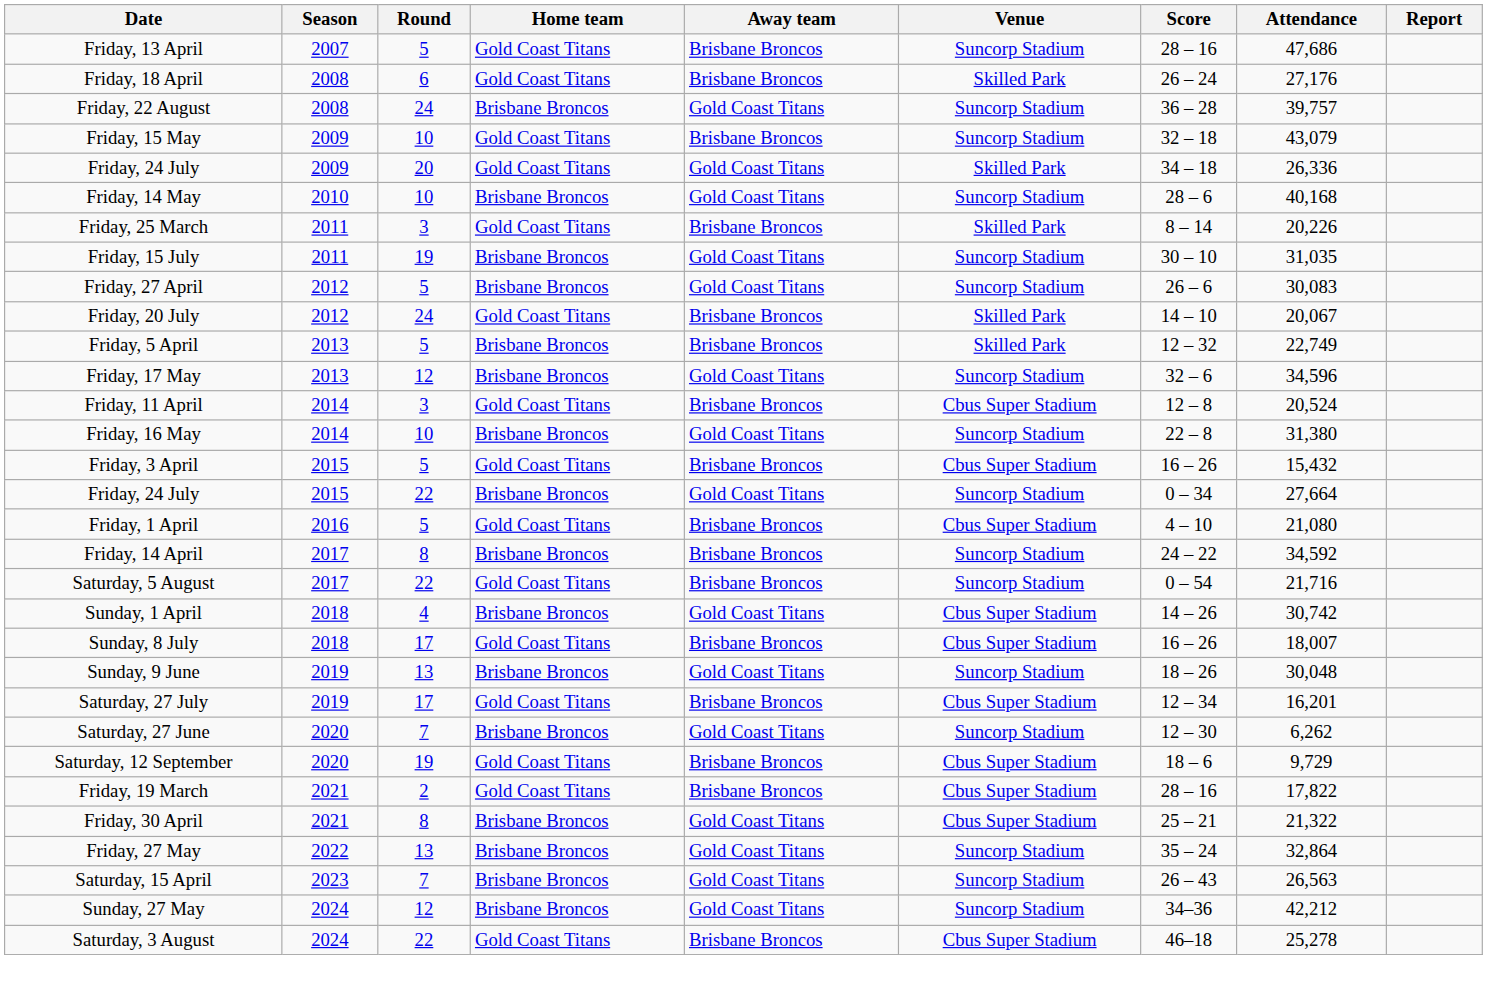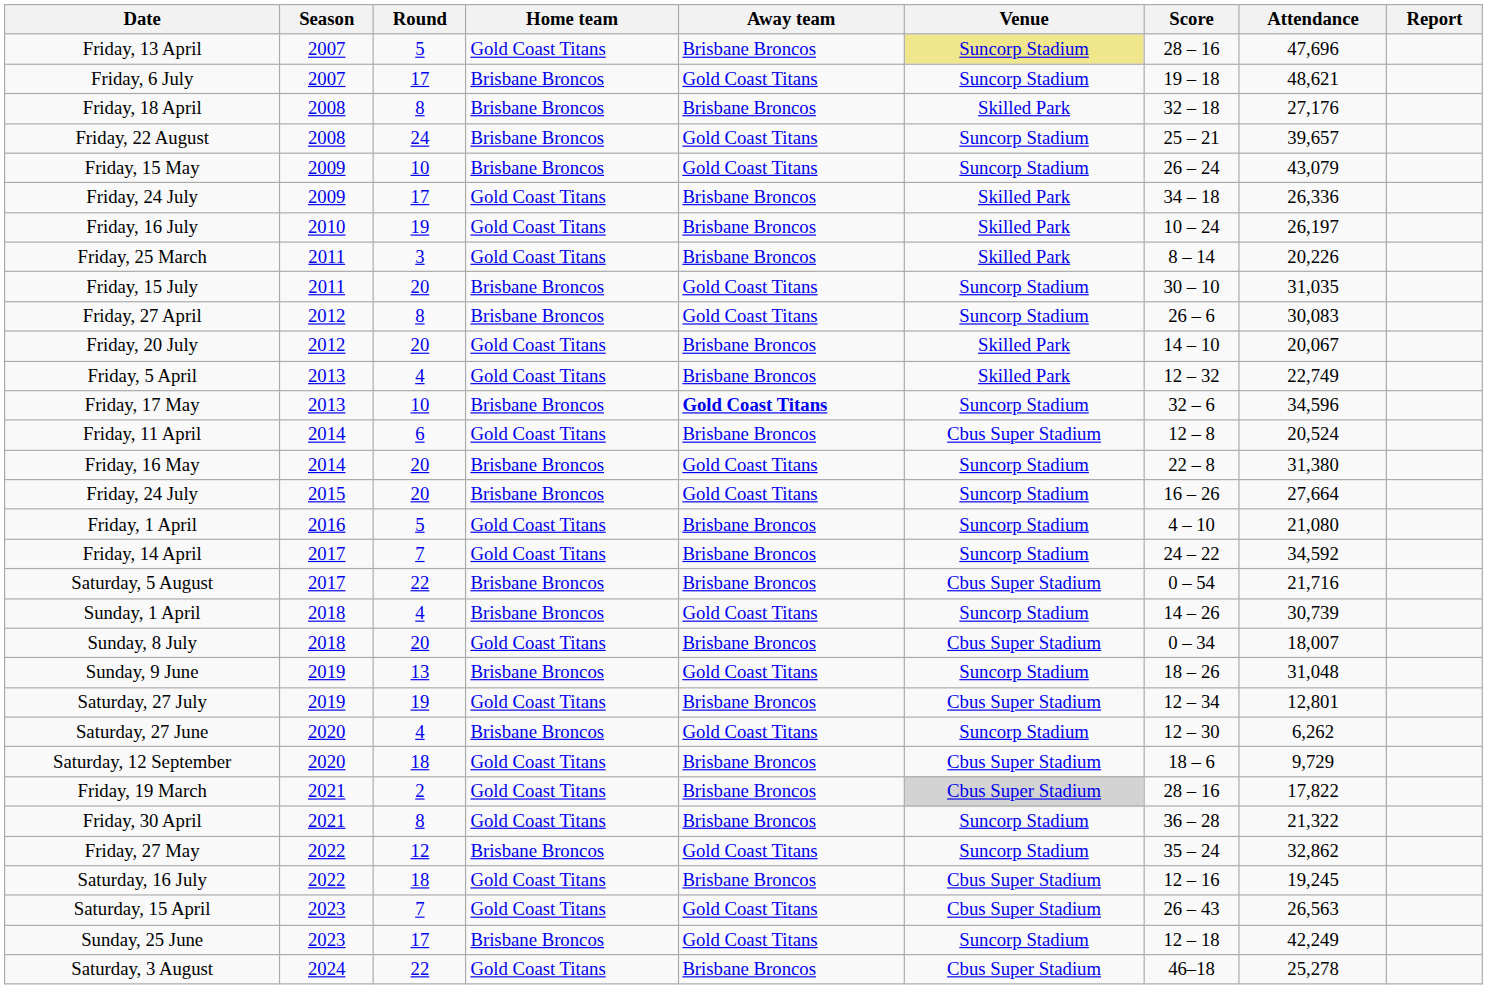Friday, 13 April | Venue: no background -> khaki background
Friday, 13 April | Attendance: 47,686 -> 47,696
+ row: Friday, 6 July | 2007 | 17 | Brisbane Broncos | Gold Coast Titans | Suncorp Stadium | 19 – 18 | 48,621
Friday, 18 April | Round: 6 -> 8
Friday, 18 April | Home team: Gold Coast Titans -> Brisbane Broncos
Friday, 18 April | Score: 26 – 24 -> 32 – 18
Friday, 22 August | Score: 36 – 28 -> 25 – 21
Friday, 22 August | Attendance: 39,757 -> 39,657
Friday, 15 May | Home team: Gold Coast Titans -> Brisbane Broncos
Friday, 15 May | Away team: Brisbane Broncos -> Gold Coast Titans
Friday, 15 May | Score: 32 – 18 -> 26 – 24
Friday, 24 July / 2009 | Round: 20 -> 17
Friday, 24 July / 2009 | Away team: Gold Coast Titans -> Brisbane Broncos
- row: Friday, 14 May | 2010 | 10 | Brisbane Broncos | Gold Coast Titans | Suncorp Stadium | 28 – 6 | 40,168
+ row: Friday, 16 July | 2010 | 19 | Gold Coast Titans | Brisbane Broncos | Skilled Park | 10 – 24 | 26,197
Friday, 15 July | Round: 19 -> 20
Friday, 27 April | Round: 5 -> 8
Friday, 20 July | Round: 24 -> 20
Friday, 5 April | Round: 5 -> 4
Friday, 5 April | Home team: Brisbane Broncos -> Gold Coast Titans
Friday, 17 May | Round: 12 -> 10
Friday, 17 May | Away team: normal -> bold
Friday, 11 April | Round: 3 -> 6
Friday, 16 May | Round: 10 -> 20
- row: Friday, 3 April | 2015 | 5 | Gold Coast Titans | Brisbane Broncos | Cbus Super Stadium | 16 – 26 | 15,432
Friday, 24 July / 2015 | Round: 22 -> 20
Friday, 24 July / 2015 | Score: 0 – 34 -> 16 – 26
Friday, 1 April | Venue: Cbus Super Stadium -> Suncorp Stadium
Friday, 14 April | Round: 8 -> 7
Friday, 14 April | Home team: Brisbane Broncos -> Gold Coast Titans
Saturday, 5 August | Home team: Gold Coast Titans -> Brisbane Broncos
Saturday, 5 August | Venue: Suncorp Stadium -> Cbus Super Stadium
Sunday, 1 April | Venue: Cbus Super Stadium -> Suncorp Stadium
Sunday, 1 April | Attendance: 30,742 -> 30,739
Sunday, 8 July | Round: 17 -> 20
Sunday, 8 July | Score: 16 – 26 -> 0 – 34
Sunday, 9 June | Attendance: 30,048 -> 31,048
Saturday, 27 July | Round: 17 -> 19
Saturday, 27 July | Attendance: 16,201 -> 12,801
Saturday, 27 June | Round: 7 -> 4
Saturday, 12 September | Round: 19 -> 18
Friday, 19 March | Venue: no background -> lightgrey background
Friday, 30 April | Home team: Brisbane Broncos -> Gold Coast Titans
Friday, 30 April | Away team: Gold Coast Titans -> Brisbane Broncos
Friday, 30 April | Venue: Cbus Super Stadium -> Suncorp Stadium
Friday, 30 April | Score: 25 – 21 -> 36 – 28
Friday, 27 May | Round: 13 -> 12
Friday, 27 May | Attendance: 32,864 -> 32,862
+ row: Saturday, 16 July | 2022 | 18 | Gold Coast Titans | Brisbane Broncos | Cbus Super Stadium | 12 – 16 | 19,245
Saturday, 15 April | Home team: Brisbane Broncos -> Gold Coast Titans
Saturday, 15 April | Venue: Suncorp Stadium -> Cbus Super Stadium
+ row: Sunday, 25 June | 2023 | 17 | Brisbane Broncos | Gold Coast Titans | Suncorp Stadium | 12 – 18 | 42,249
- row: Sunday, 27 May | 2024 | 12 | Brisbane Broncos | Gold Coast Titans | Suncorp Stadium | 34–36 | 42,212
